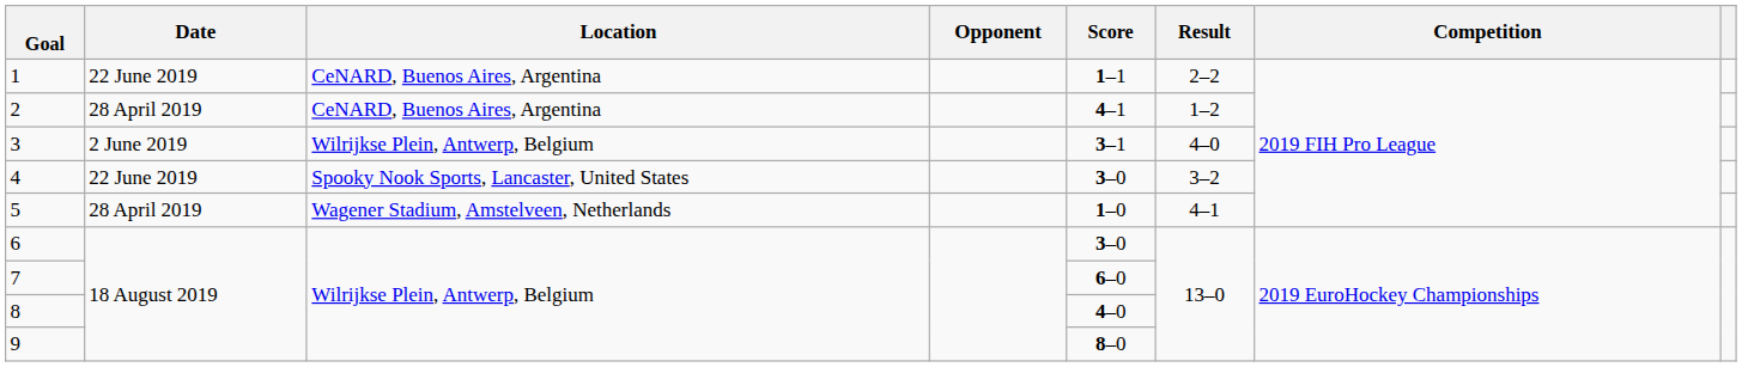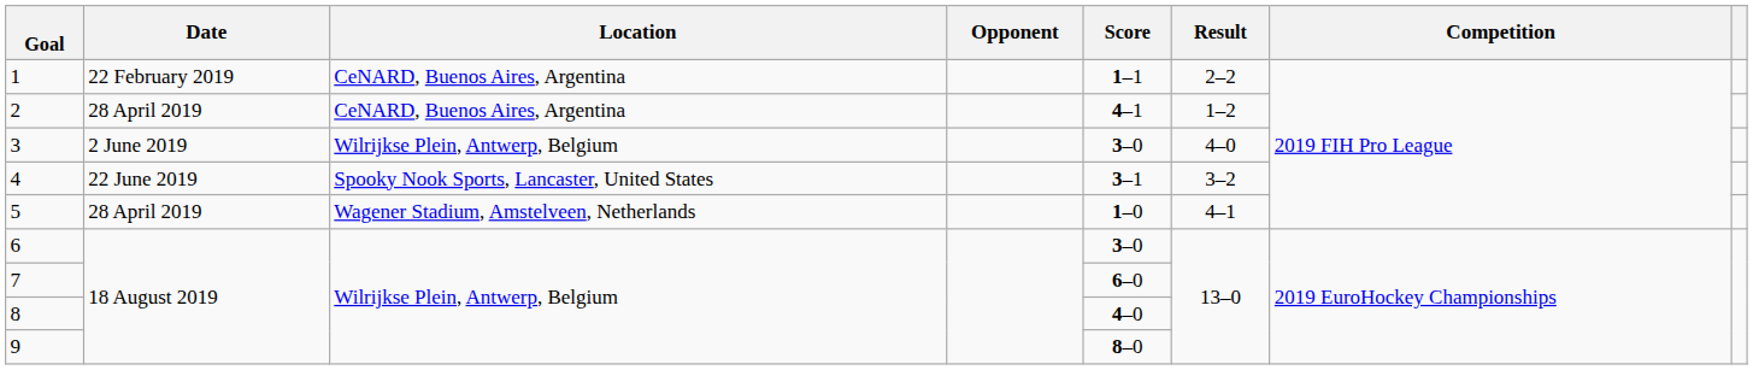1 | Date: 22 June 2019 -> 22 February 2019
3 | Score: 3–1 -> 3–0
4 | Score: 3–0 -> 3–1
